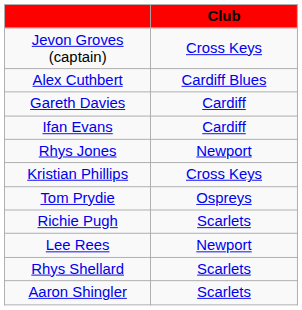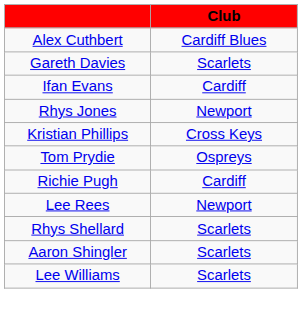- row: Jevon Groves (captain) | Cross Keys
Gareth Davies | Club: Cardiff -> Scarlets
Richie Pugh | Club: Scarlets -> Cardiff
+ row: Lee Williams | Scarlets
